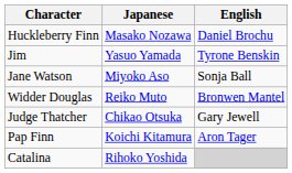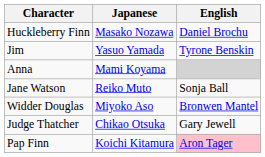+ row: Anna | Mami Koyama
Jane Watson | Japanese: Miyoko Aso -> Reiko Muto
Widder Douglas | Japanese: Reiko Muto -> Miyoko Aso
Pap Finn | English: no background -> pink background
- row: Catalina | Rihoko Yoshida
